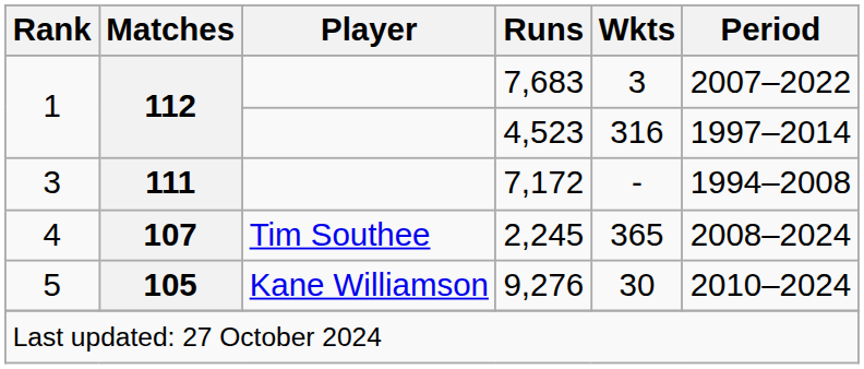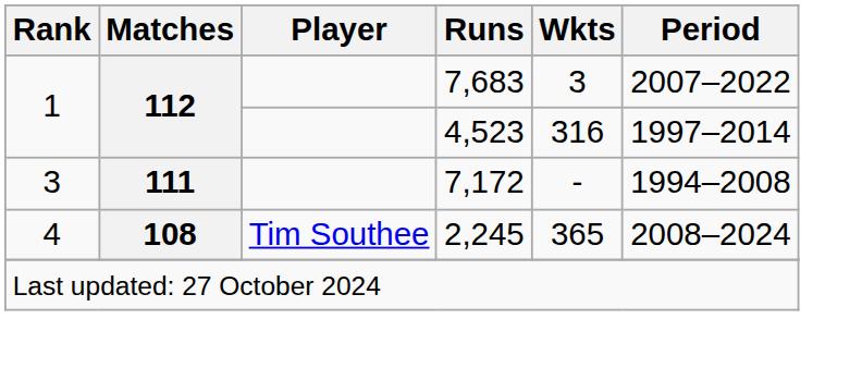2,245 | Matches: 107 -> 108
- row: 5 | 105 | Kane Williamson | 9,276 | 30 | 2010–2024
